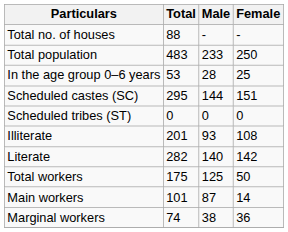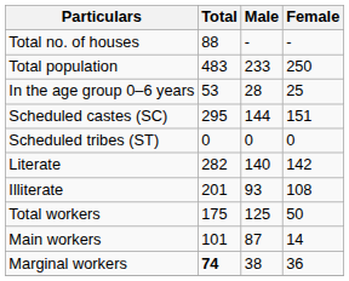rows swapped: Literate <-> Illiterate
Marginal workers | Total: normal -> bold
